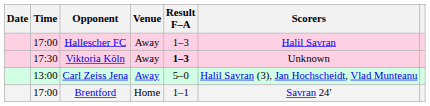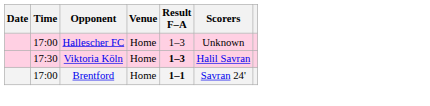Hallescher FC | Venue: Away -> Home
Hallescher FC | Scorers: Halil Savran -> Unknown
Viktoria Köln | Venue: Away -> Home
Viktoria Köln | Scorers: Unknown -> Halil Savran
- row: 13:00 | Carl Zeiss Jena | Away | 5–0 | Halil Savran (3), Jan Hochscheidt, Vlad Munteanu
Brentford | Result F–A: normal -> bold
